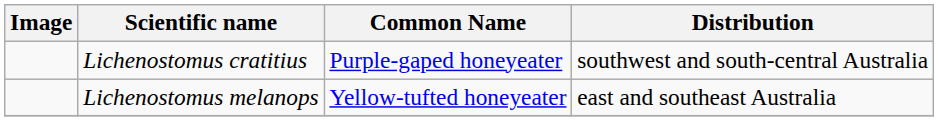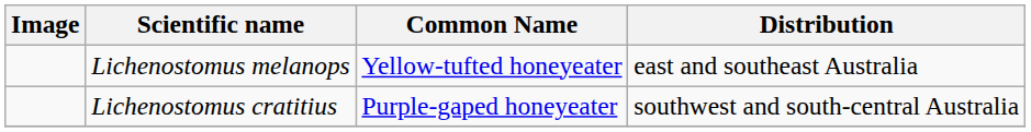rows swapped: Lichenostomus melanops <-> Lichenostomus cratitius
